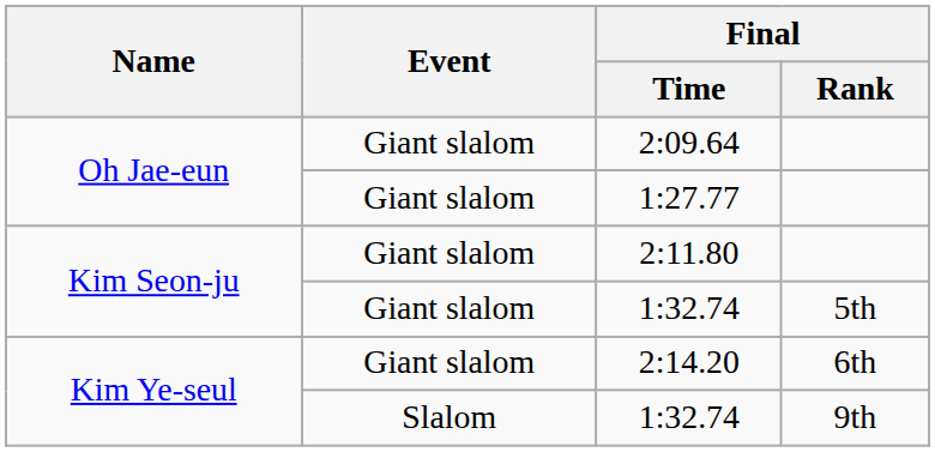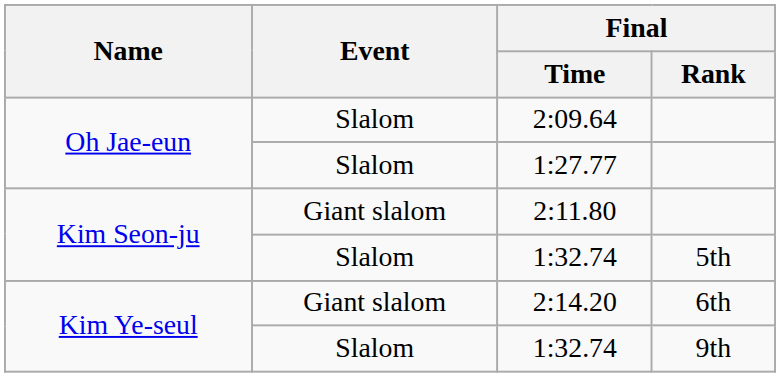2:09.64 | Event: Giant slalom -> Slalom
1:27.77 | Event: Giant slalom -> Slalom
1:32.74 / 5th | Event: Giant slalom -> Slalom
